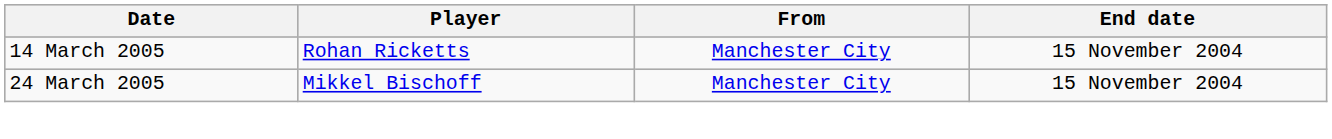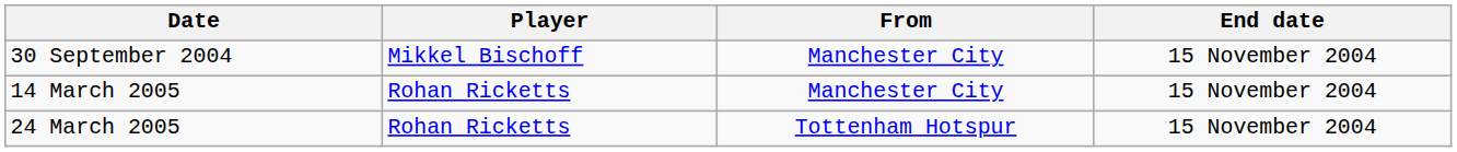+ row: 30 September 2004 | Mikkel Bischoff | Manchester City | 15 November 2004
24 March 2005 | Player: Mikkel Bischoff -> Rohan Ricketts
24 March 2005 | From: Manchester City -> Tottenham Hotspur
